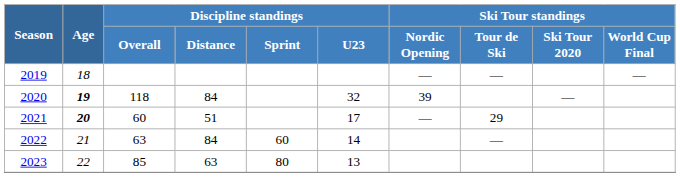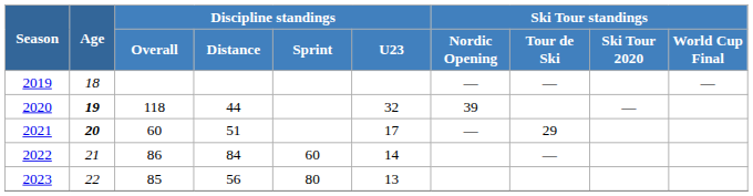2020 | Discipline standings / Distance: 84 -> 44
2022 | Discipline standings / Overall: 63 -> 86
2023 | Discipline standings / Distance: 63 -> 56
